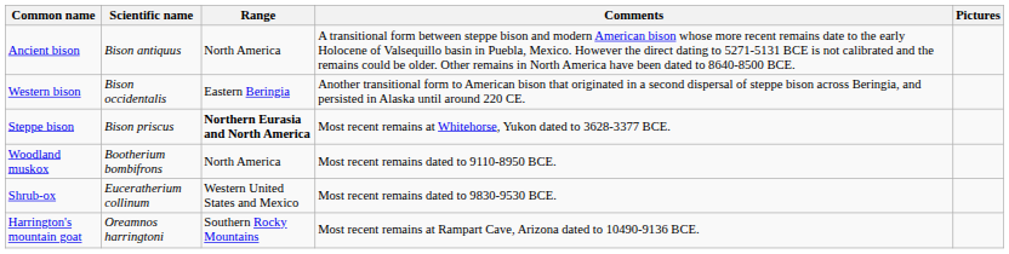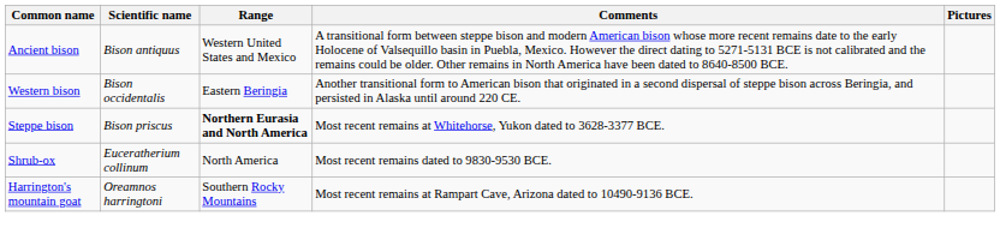Ancient bison | Range: North America -> Western United States and Mexico
- row: Woodland muskox | Bootherium bombifrons | North America | Most recent remains dated to 9110-8950 BCE.
Shrub-ox | Range: Western United States and Mexico -> North America
